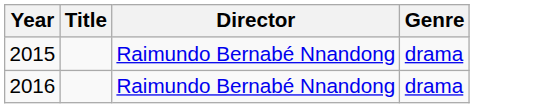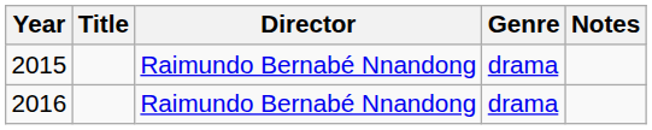+ column: Notes
